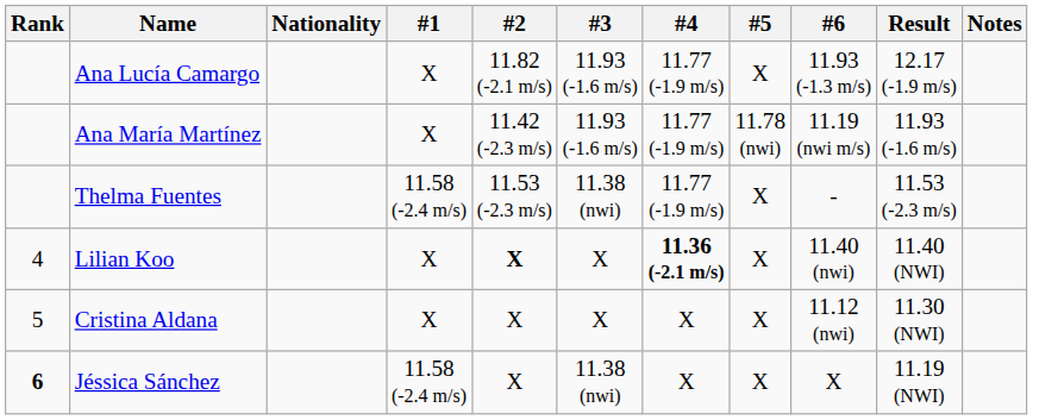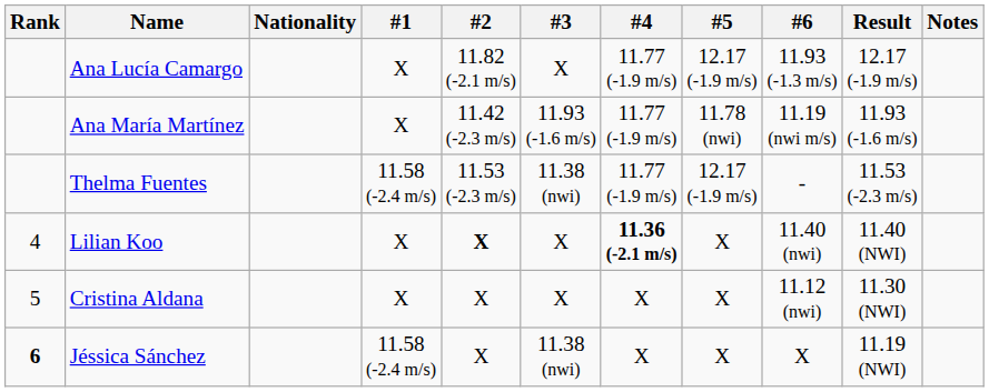Ana Lucía Camargo | #3: 11.93 (-1.6 m/s) -> X
Ana Lucía Camargo | #5: X -> 12.17 (-1.9 m/s)
Thelma Fuentes | #5: X -> 12.17 (-1.9 m/s)
